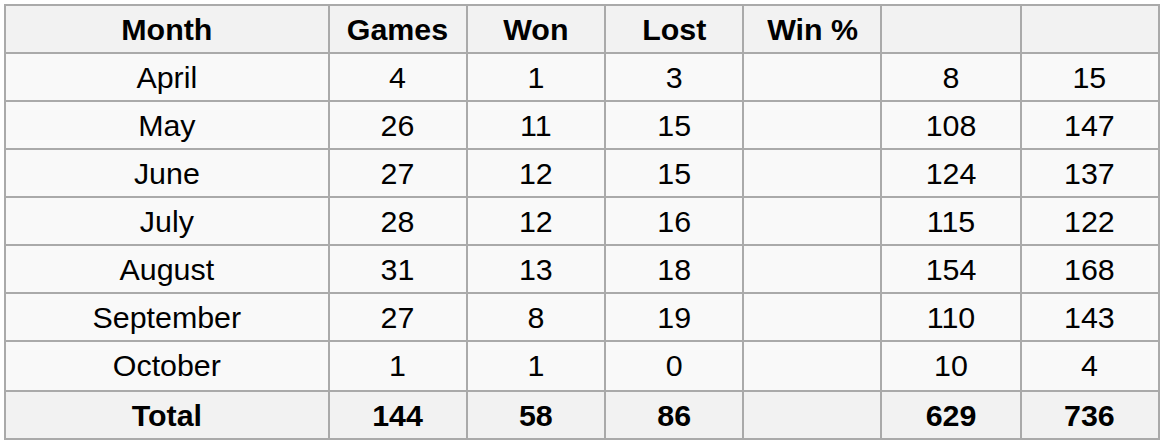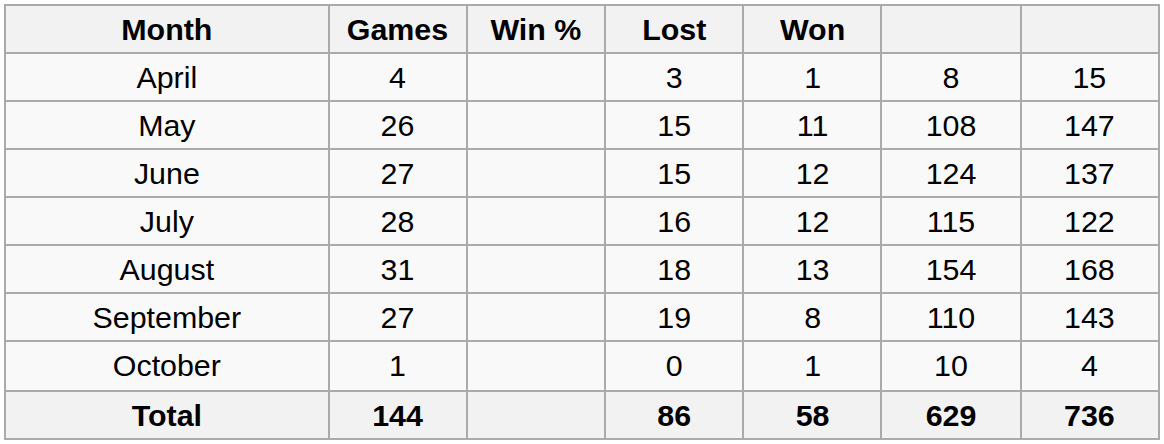columns swapped: Won <-> Win %
